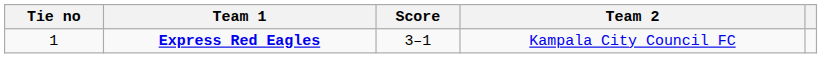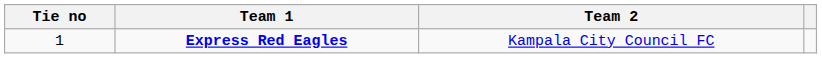- column: Score | 3–1
